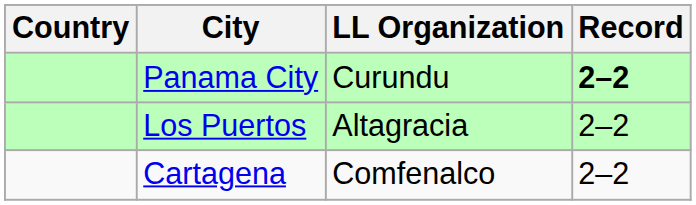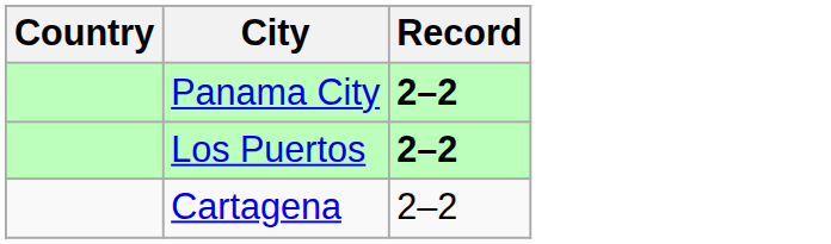- column: LL Organization | Curundu | Altagracia | Comfenalco
Los Puertos | Record: normal -> bold
